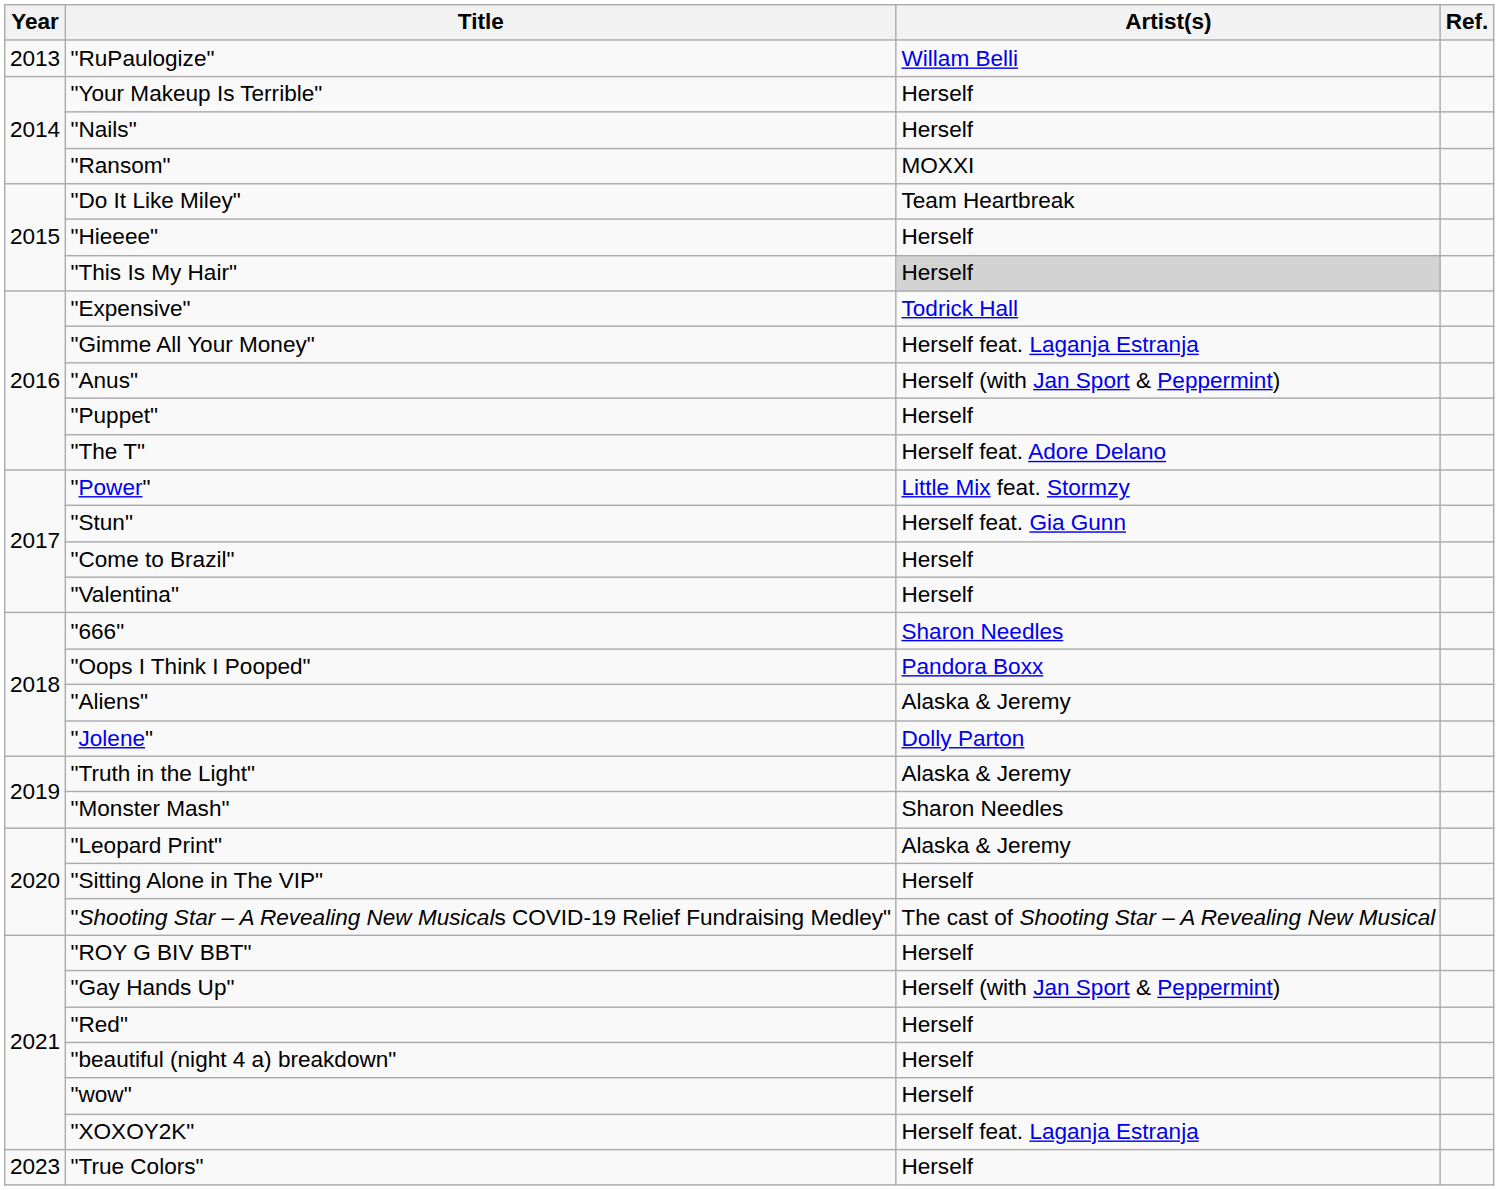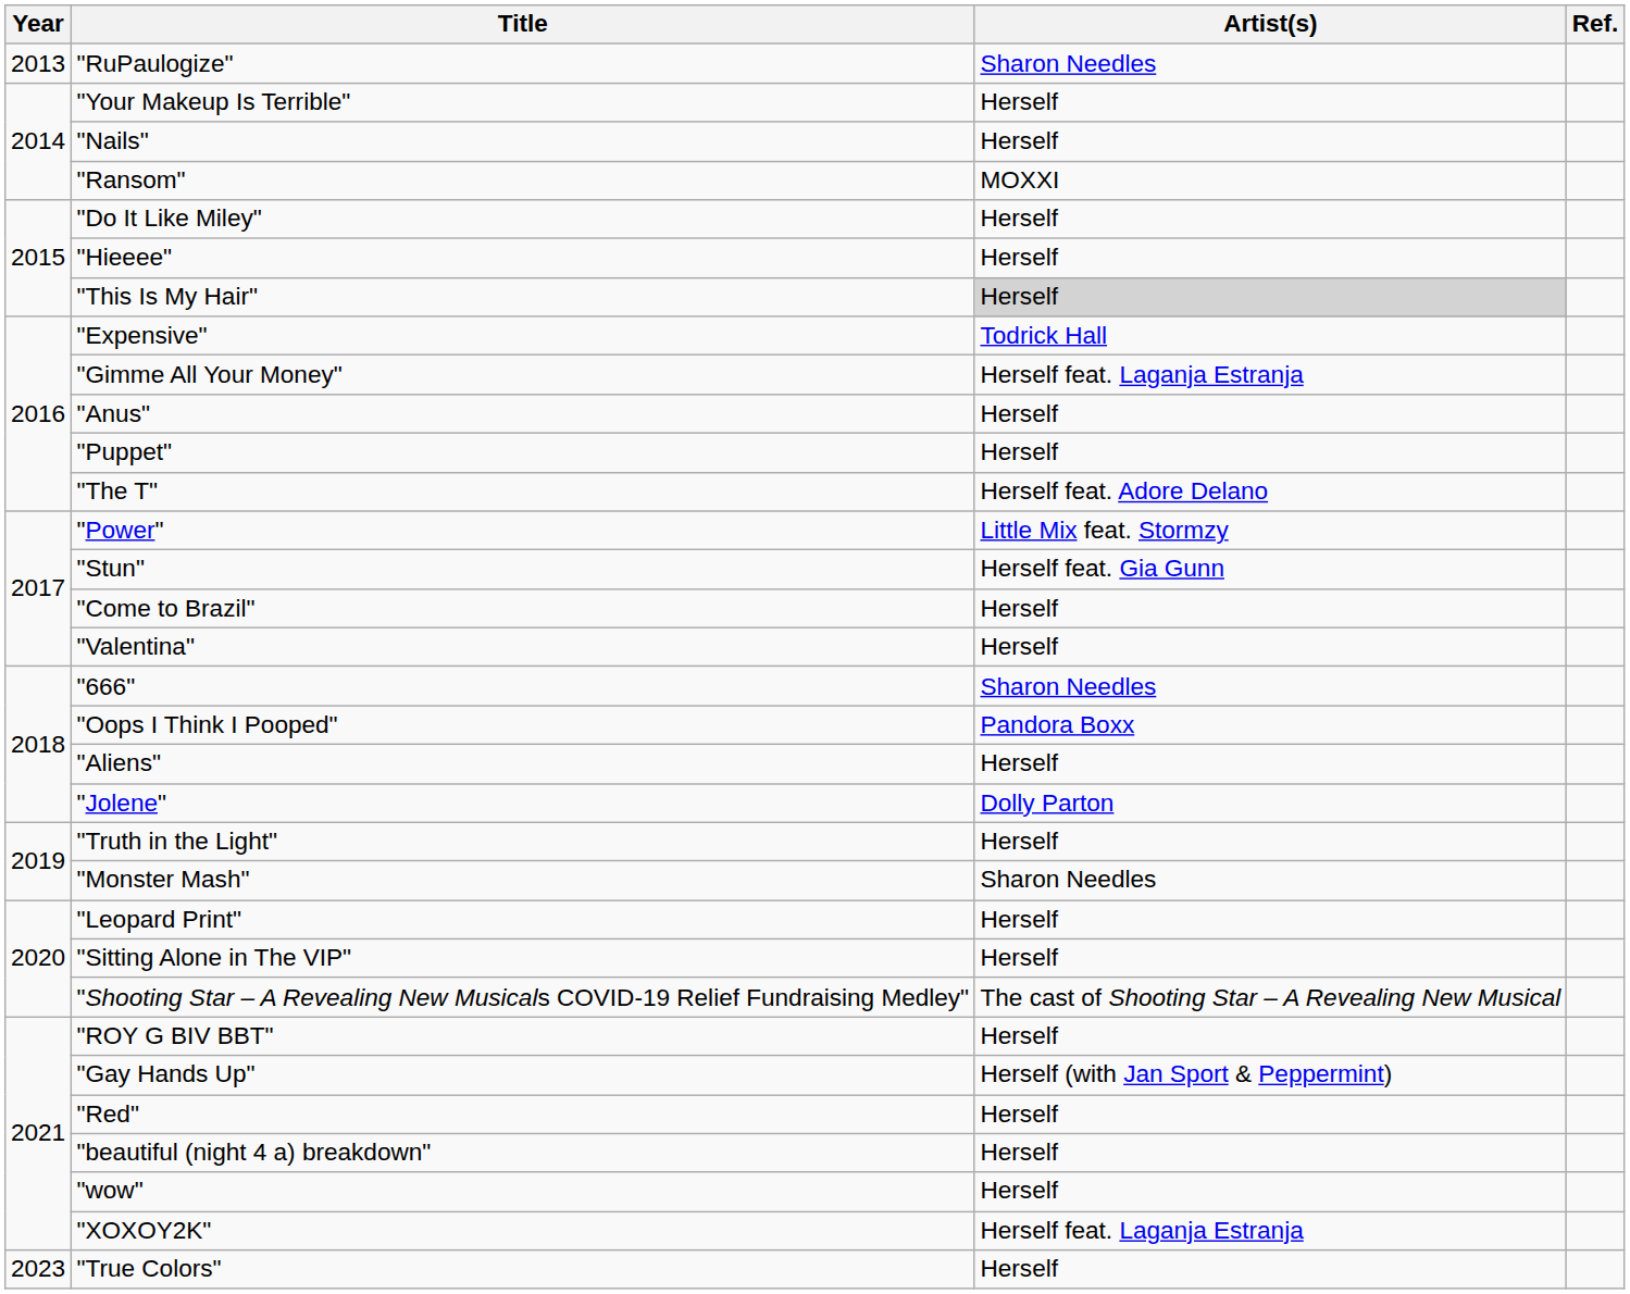"RuPaulogize" | Artist(s): Willam Belli -> Sharon Needles
"Do It Like Miley" | Artist(s): Team Heartbreak -> Herself
"Anus" | Artist(s): Herself (with Jan Sport & Peppermint) -> Herself
"Aliens" | Artist(s): Alaska & Jeremy -> Herself
"Truth in the Light" | Artist(s): Alaska & Jeremy -> Herself
"Leopard Print" | Artist(s): Alaska & Jeremy -> Herself
